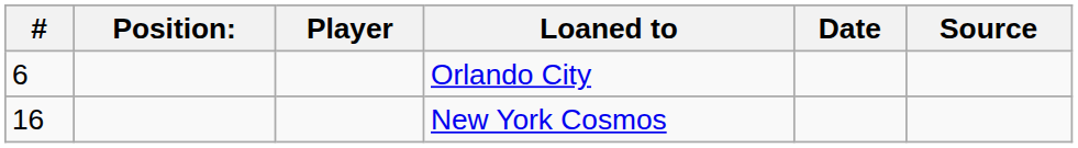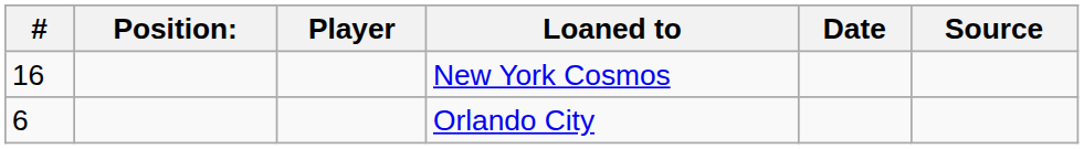rows swapped: Orlando City <-> New York Cosmos
